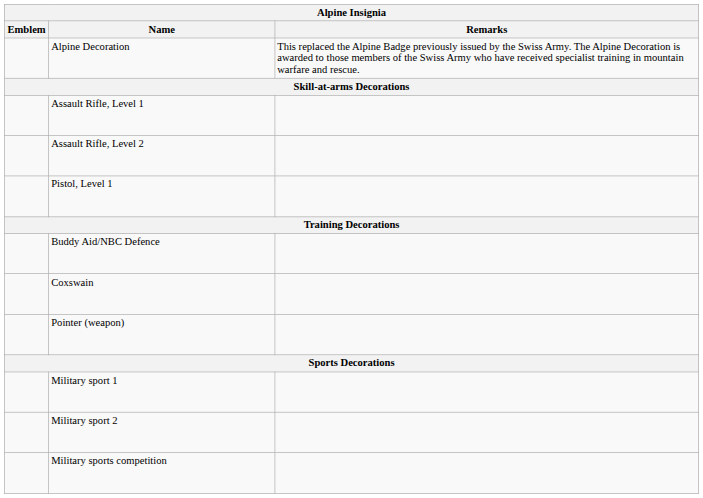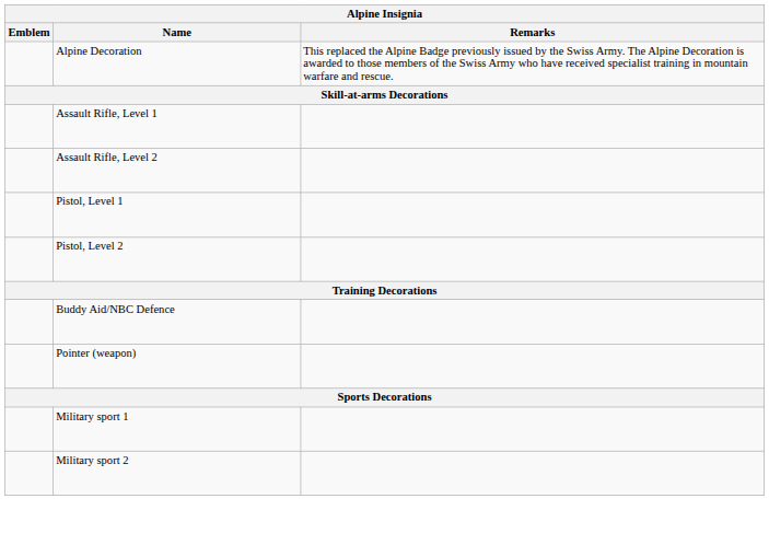+ row: Pistol, Level 2
- row: Coxswain
- row: Military sports competition
